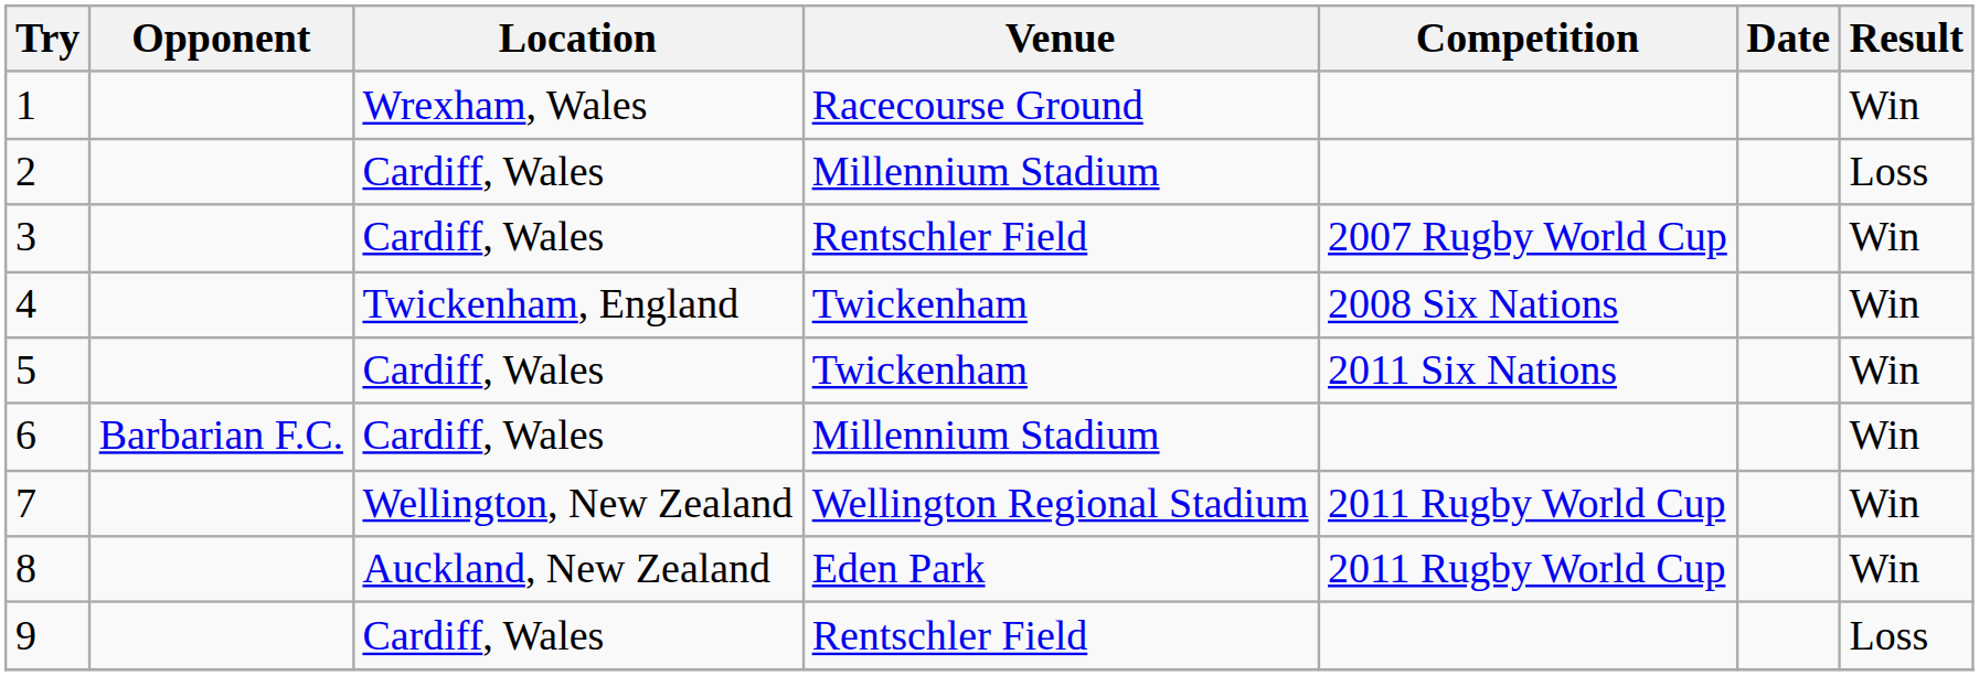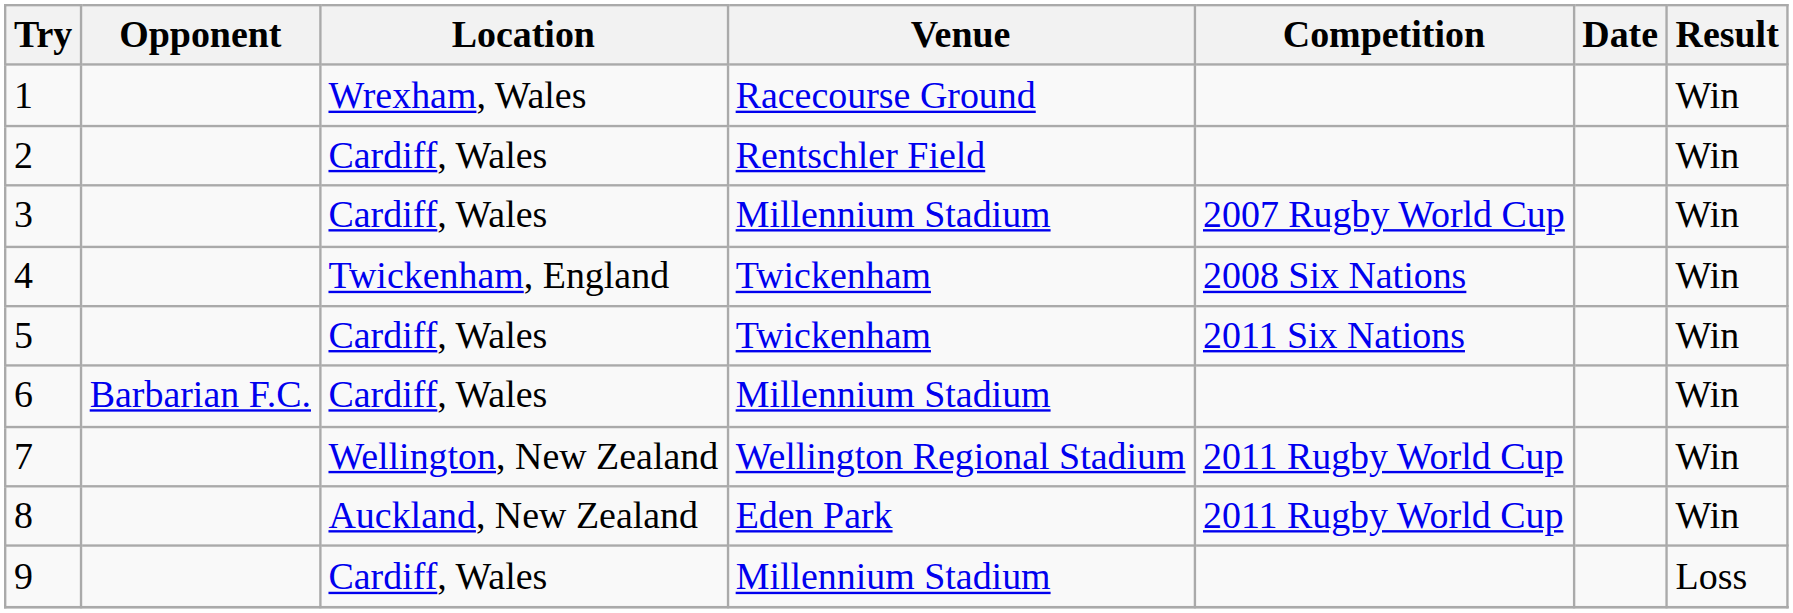2 | Venue: Millennium Stadium -> Rentschler Field
2 | Result: Loss -> Win
3 | Venue: Rentschler Field -> Millennium Stadium
9 | Venue: Rentschler Field -> Millennium Stadium
